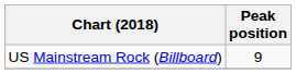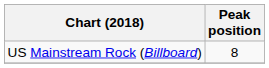US Mainstream Rock (Billboard) | Peak position: 9 -> 8
